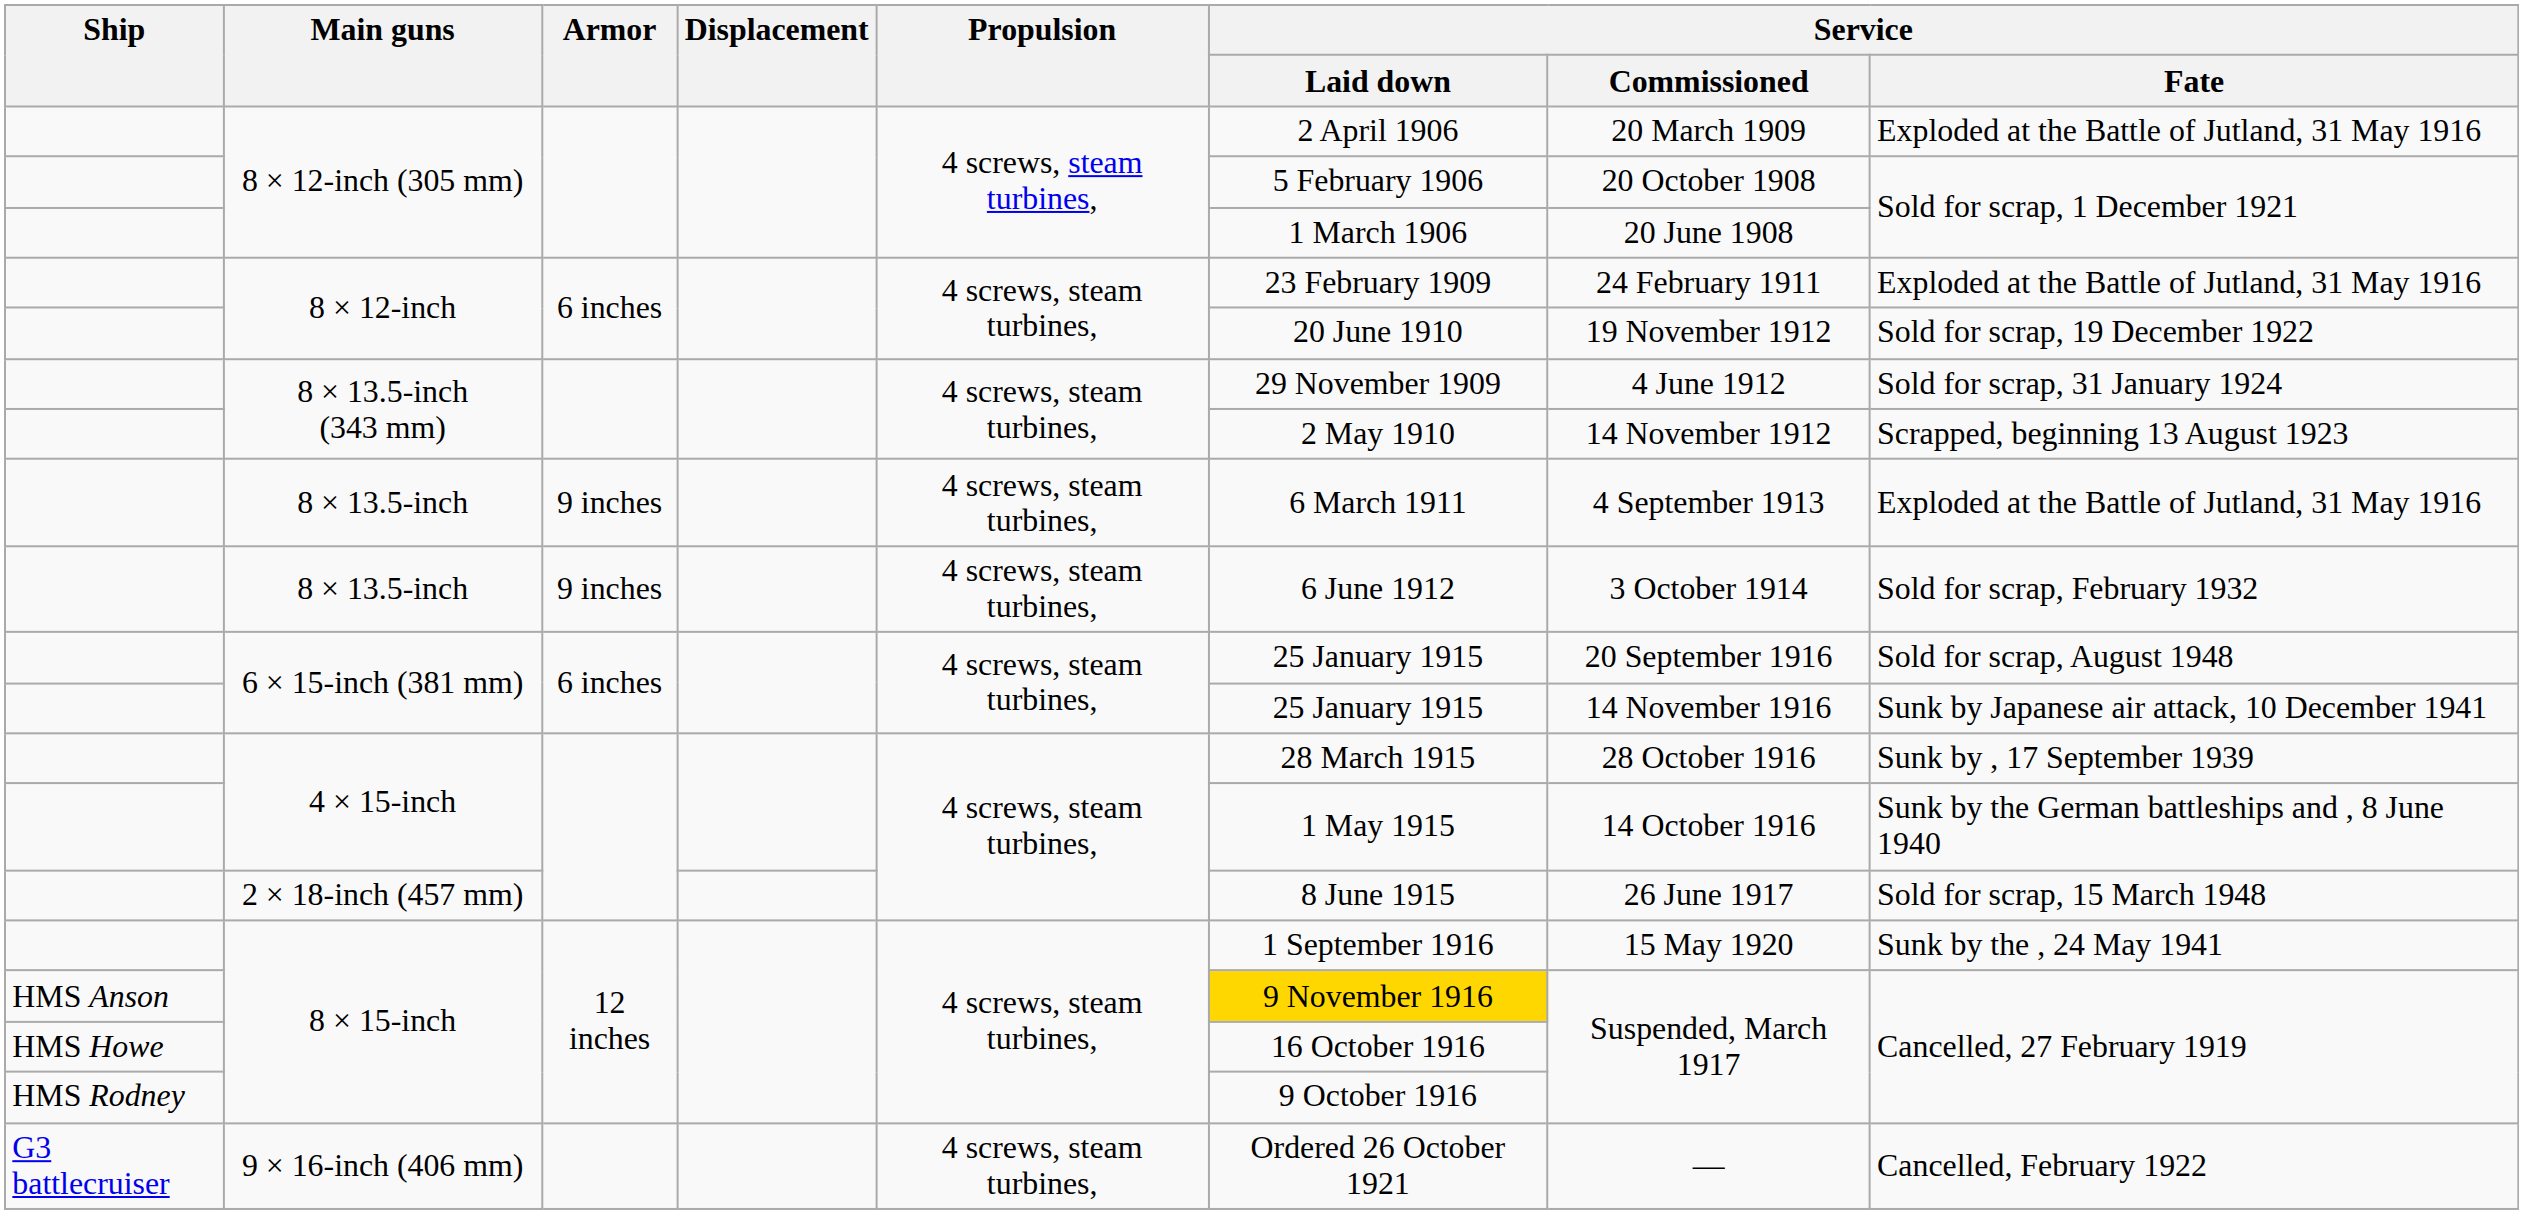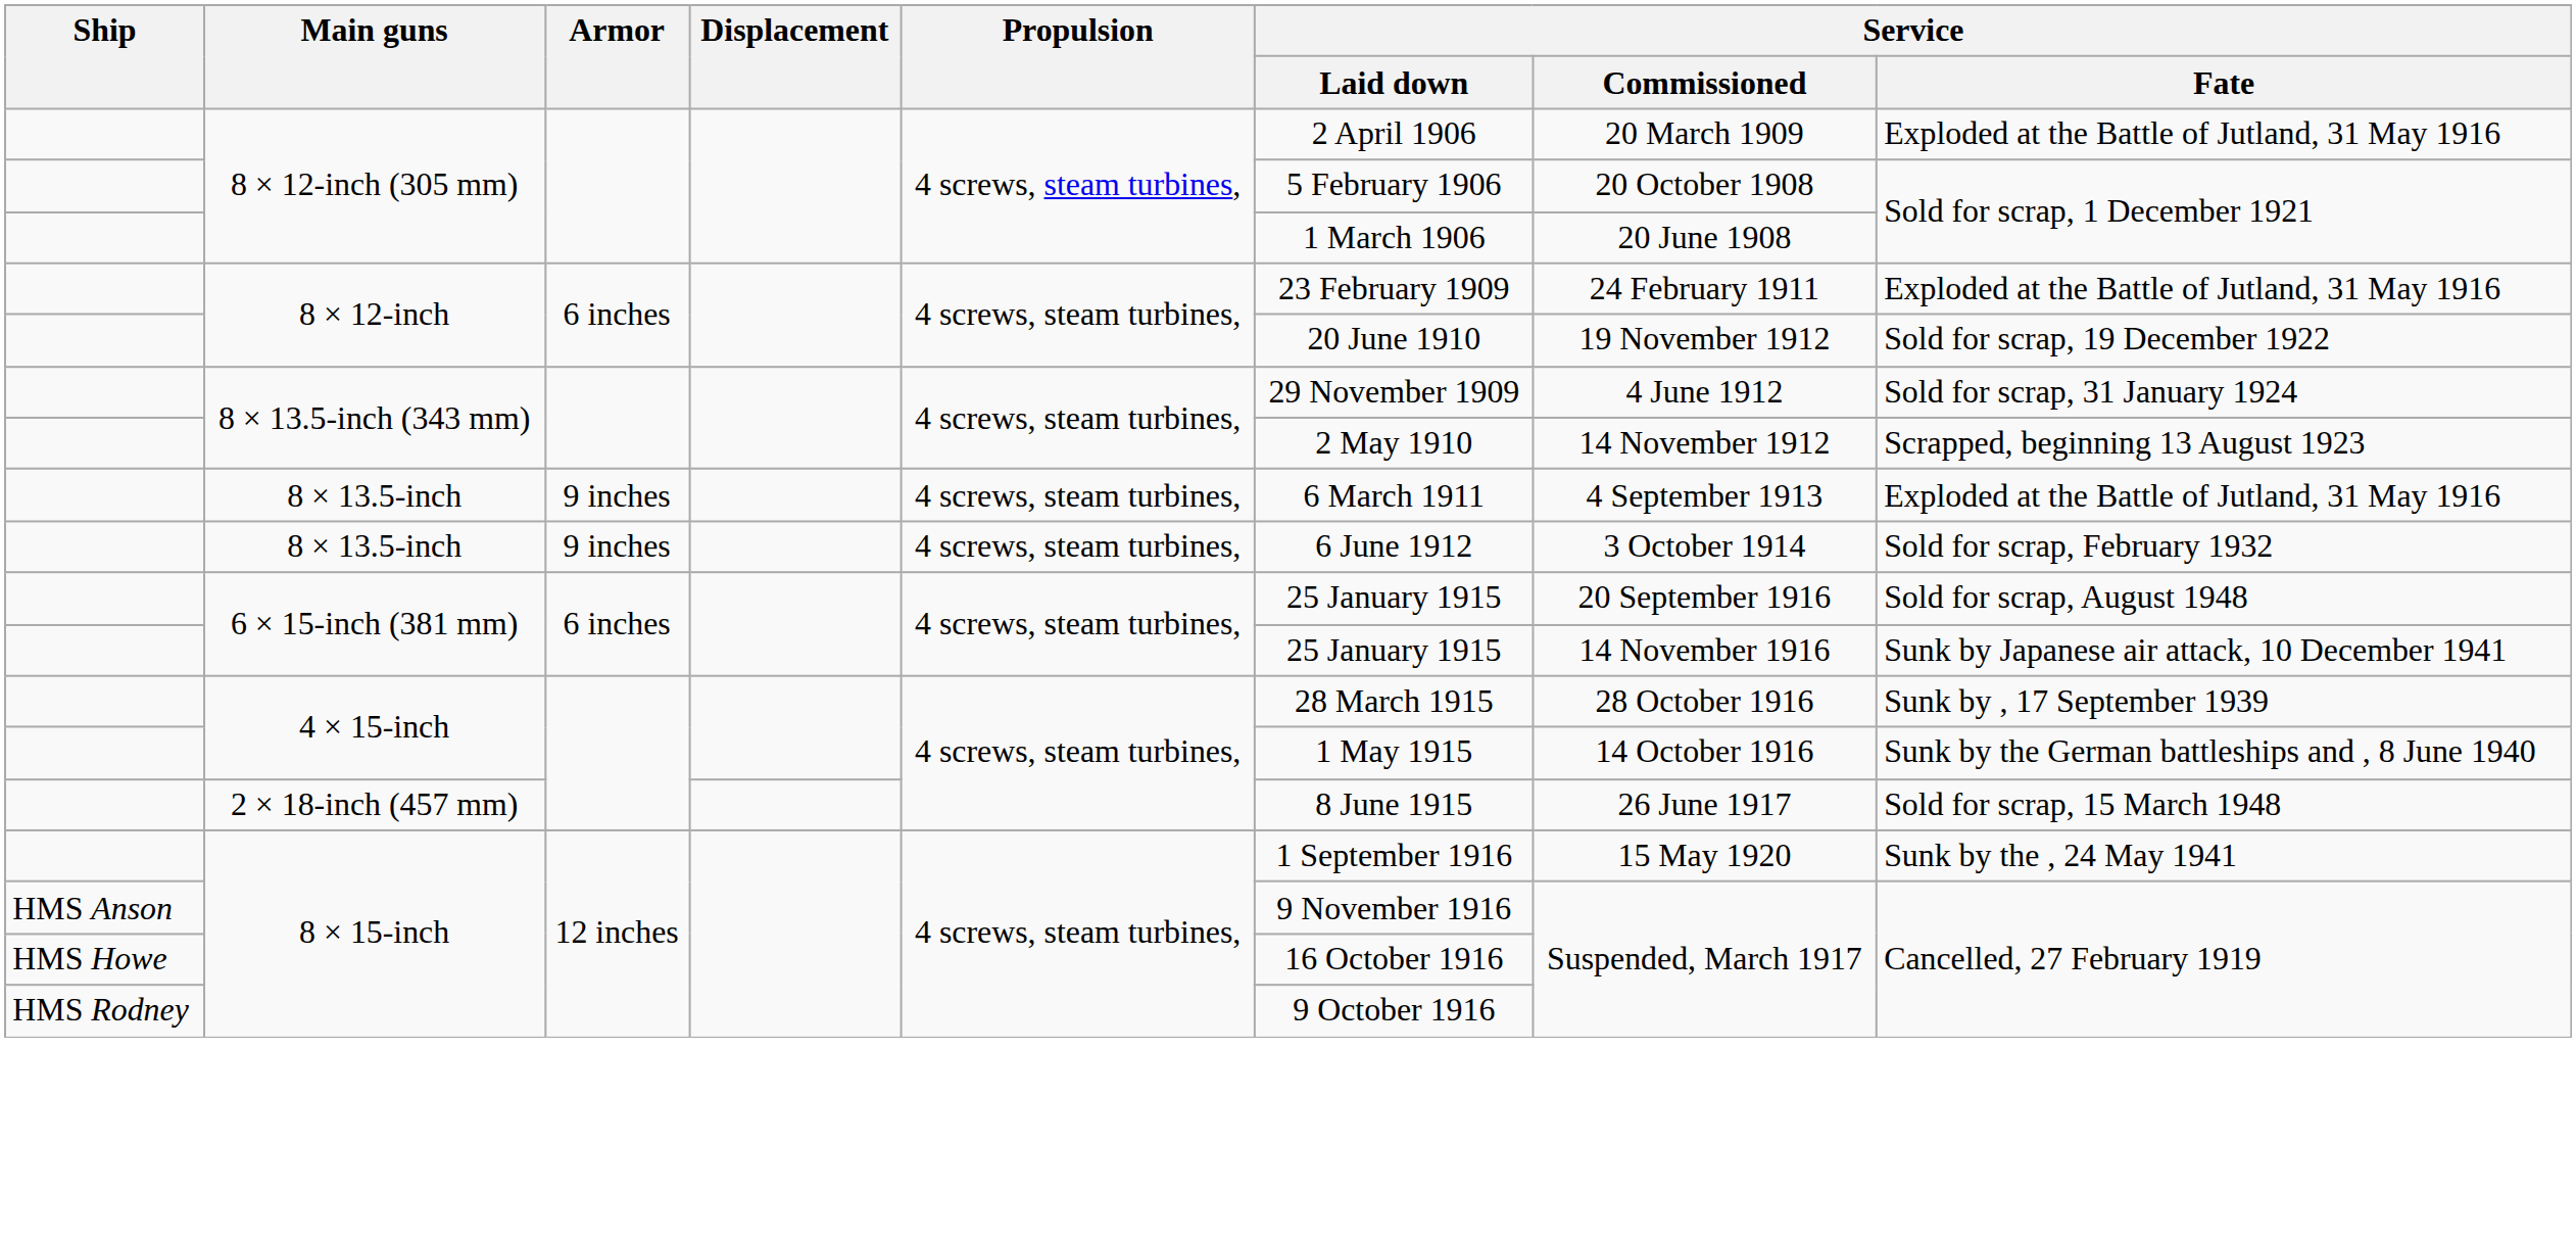HMS Anson / 8 × 15-inch | Service / Laid down: gold background -> no background
- row: G3 battlecruiser | 9 × 16-inch (406 mm) | 4 screws, steam turbines, | Ordered 26 October 1921 | — | Cancelled, February 1922
